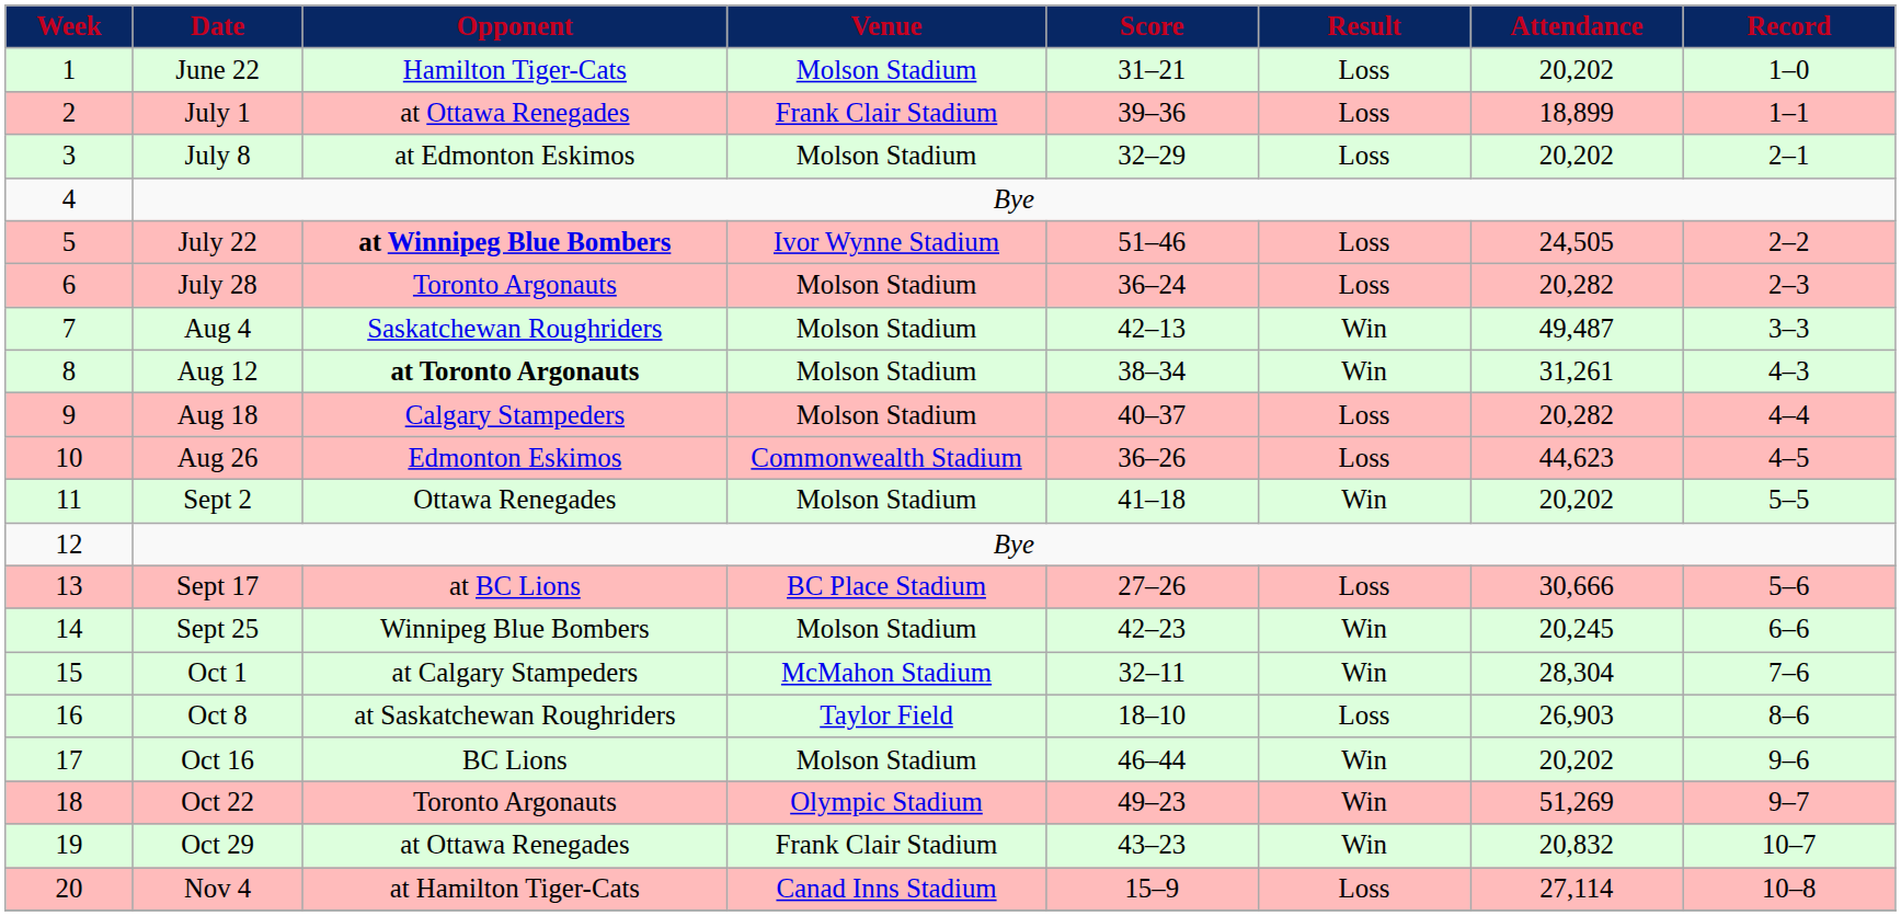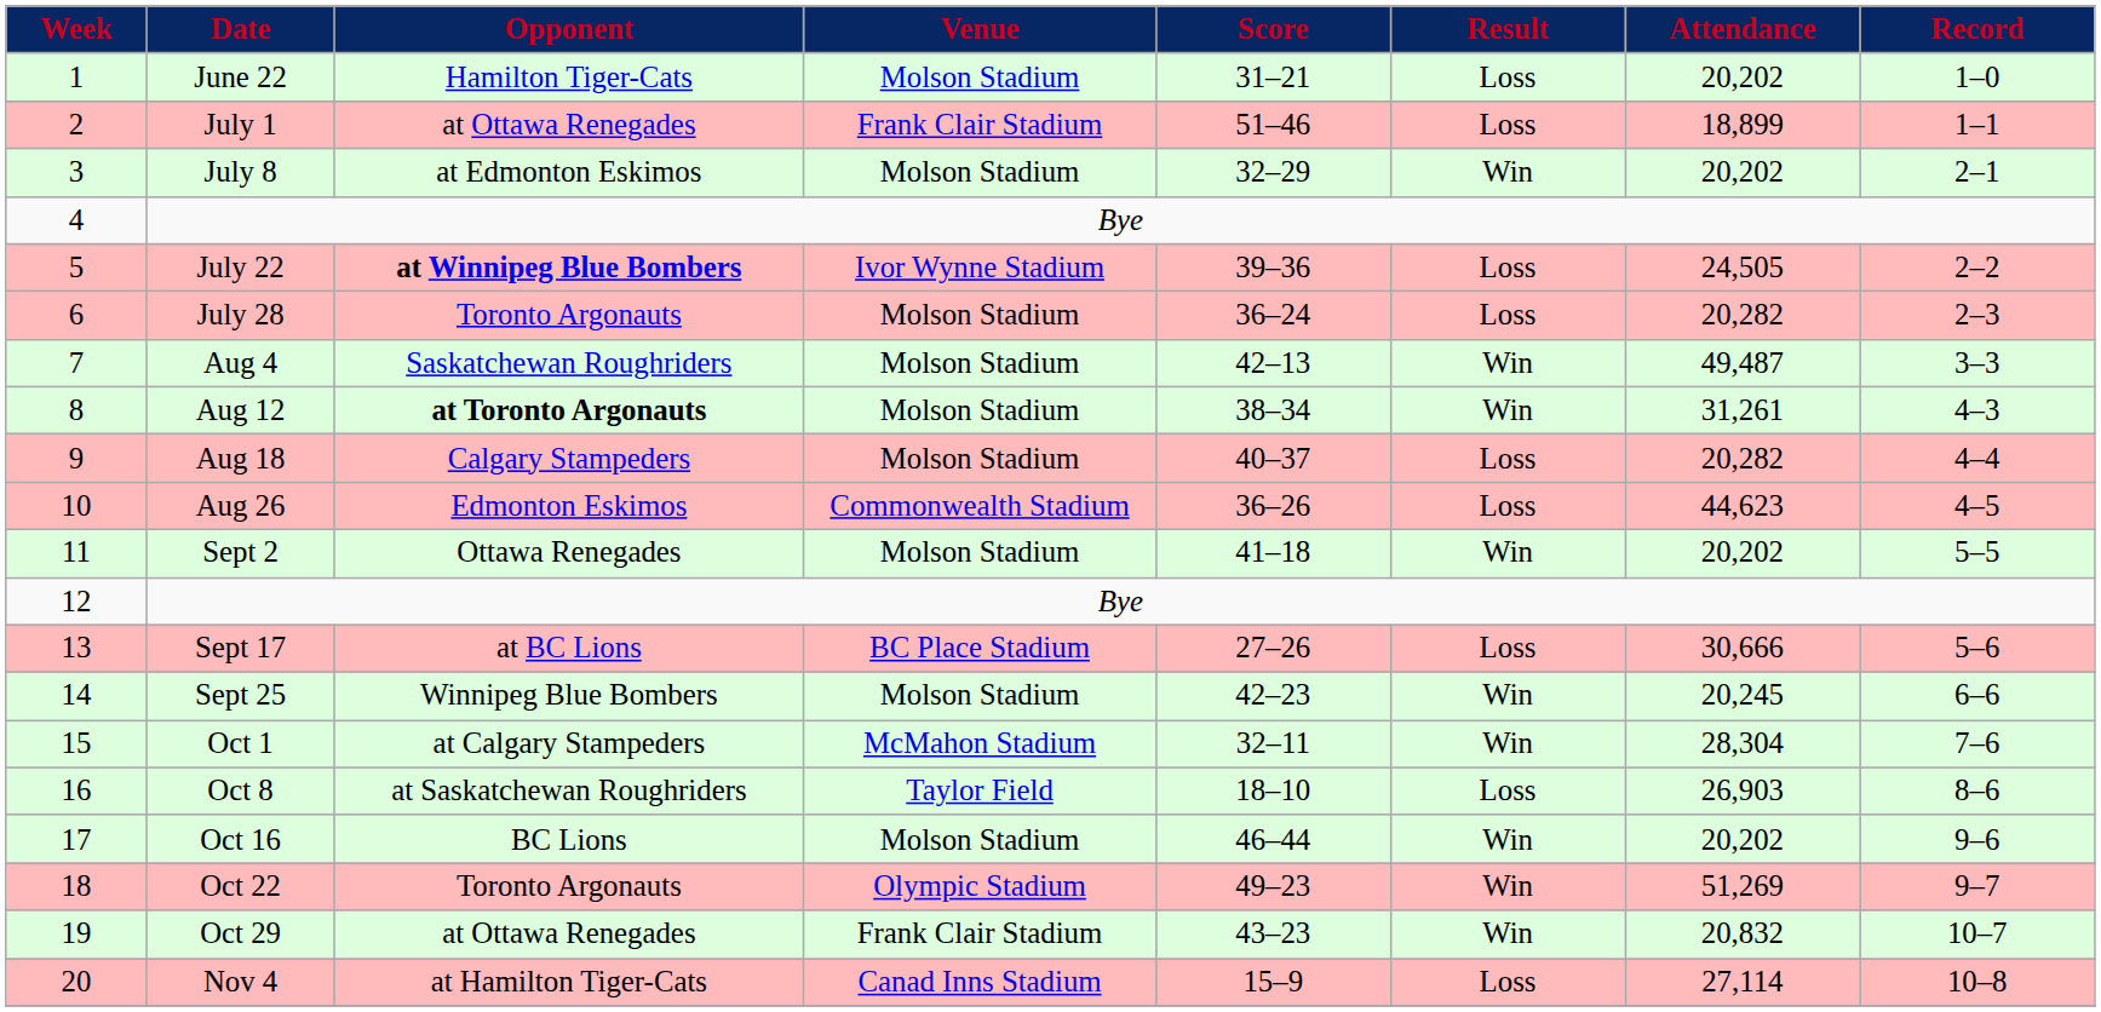July 1 | Score: 39–36 -> 51–46
July 8 | Result: Loss -> Win
July 22 | Score: 51–46 -> 39–36
